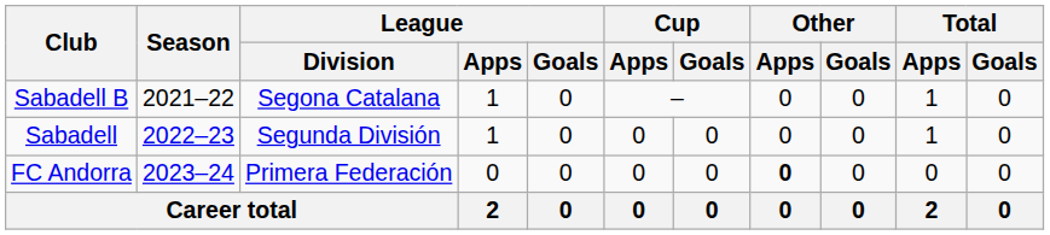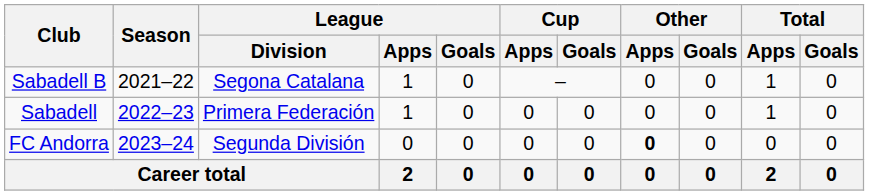Sabadell | League / Division: Segunda División -> Primera Federación
FC Andorra | League / Division: Primera Federación -> Segunda División
